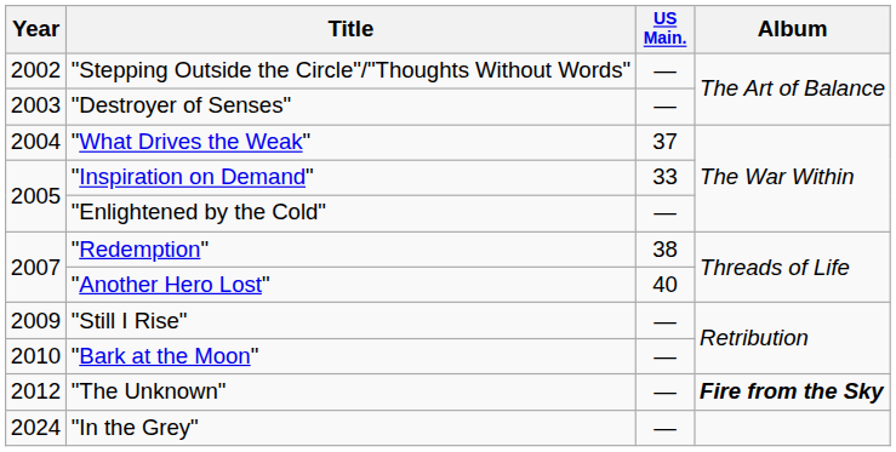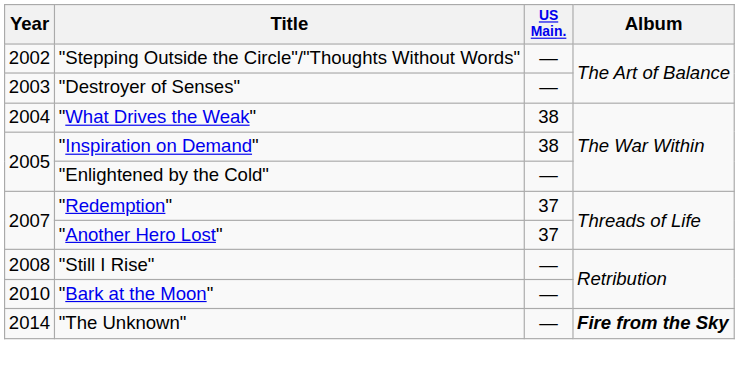"What Drives the Weak" | US Main.: 37 -> 38
"Inspiration on Demand" | US Main.: 33 -> 38
"Redemption" | US Main.: 38 -> 37
"Another Hero Lost" | US Main.: 40 -> 37
"Still I Rise" | Year: 2009 -> 2008
"The Unknown" | Year: 2012 -> 2014
- row: 2024 | "In the Grey" | —
